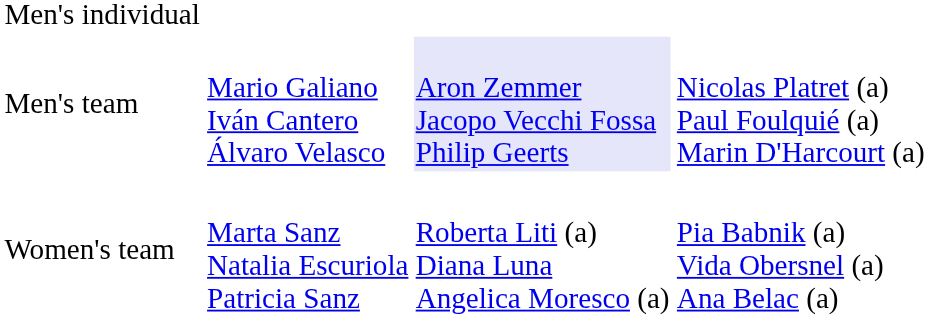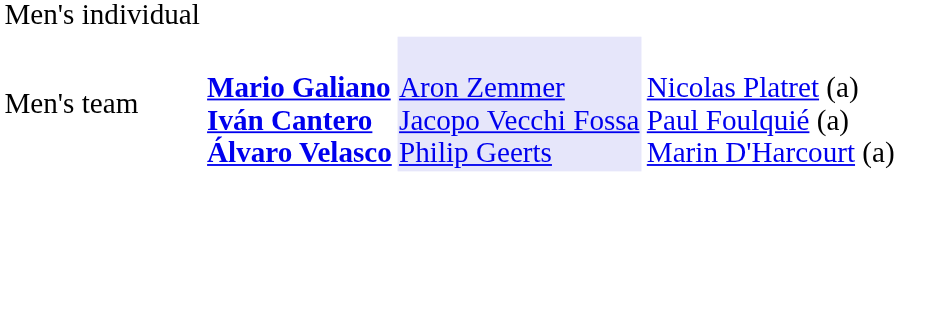Men's team | column 2: normal -> bold
- row: Women's team | Marta Sanz Natalia Escuriola Patricia Sanz | Roberta Liti (a) Diana Luna Angelica Moresco (a) | Pia Babnik (a) Vida Obersnel (a) Ana Belac (a)
